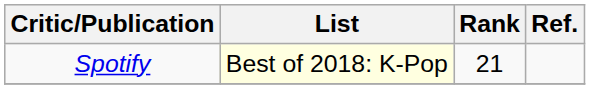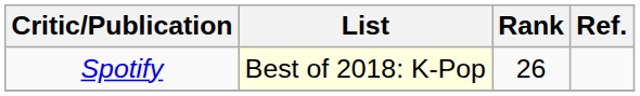Spotify | Rank: 21 -> 26
